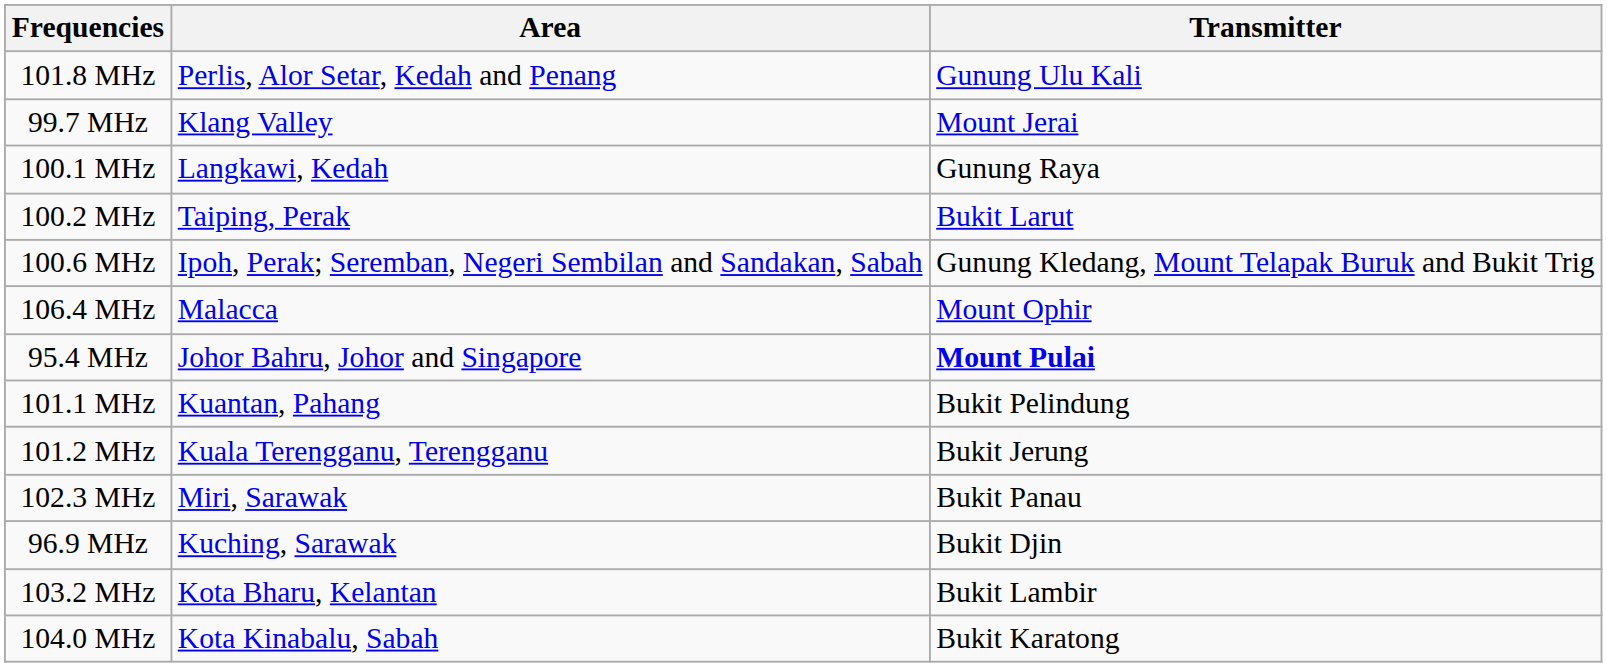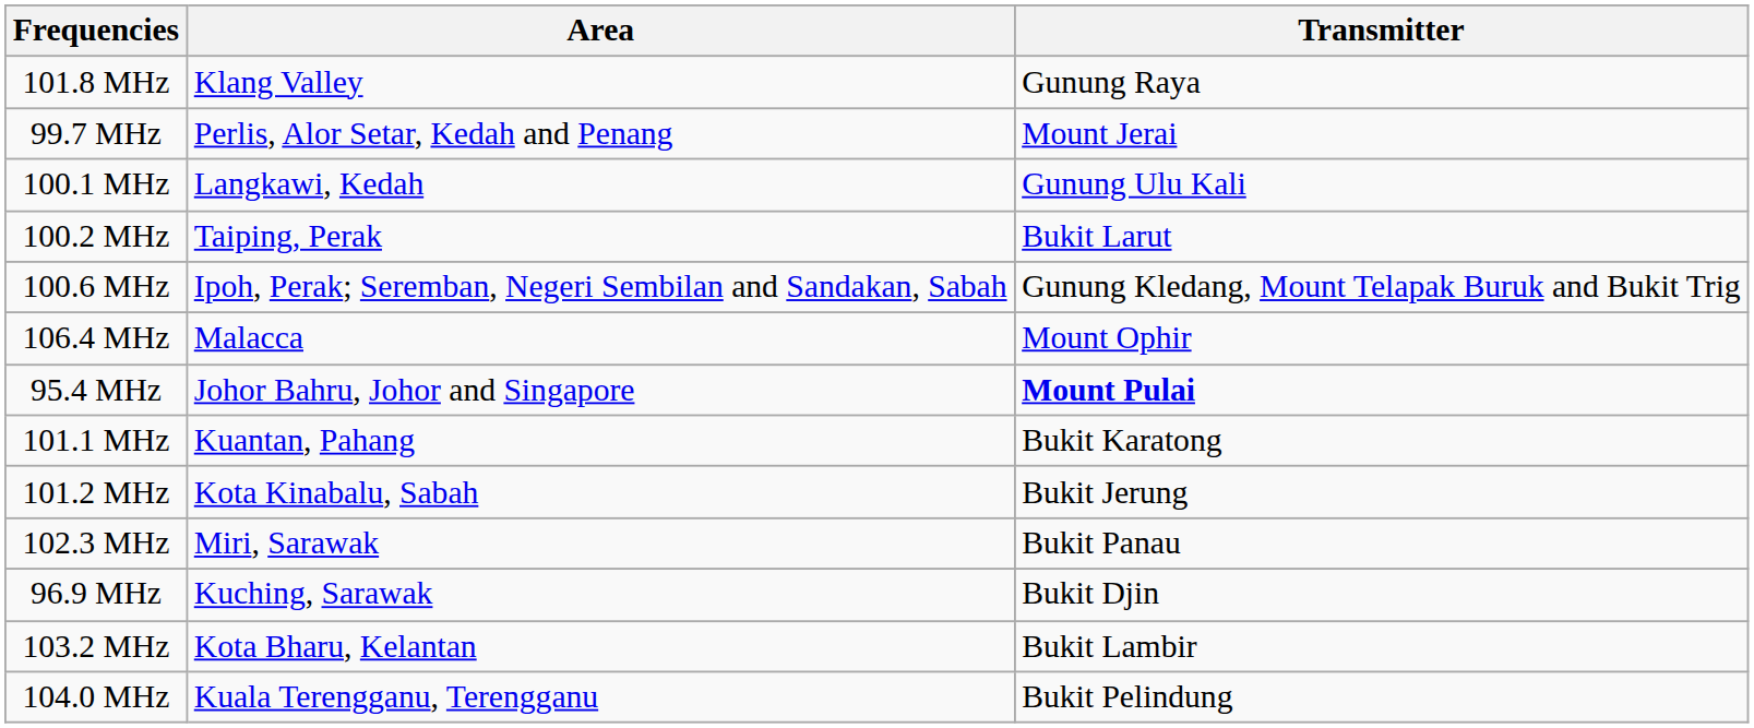101.8 MHz | Area: Perlis, Alor Setar, Kedah and Penang -> Klang Valley
101.8 MHz | Transmitter: Gunung Ulu Kali -> Gunung Raya
99.7 MHz | Area: Klang Valley -> Perlis, Alor Setar, Kedah and Penang
100.1 MHz | Transmitter: Gunung Raya -> Gunung Ulu Kali
101.1 MHz | Transmitter: Bukit Pelindung -> Bukit Karatong
101.2 MHz | Area: Kuala Terengganu, Terengganu -> Kota Kinabalu, Sabah
104.0 MHz | Area: Kota Kinabalu, Sabah -> Kuala Terengganu, Terengganu
104.0 MHz | Transmitter: Bukit Karatong -> Bukit Pelindung
